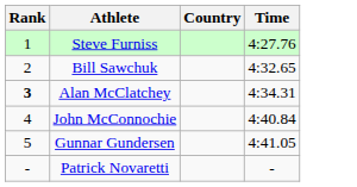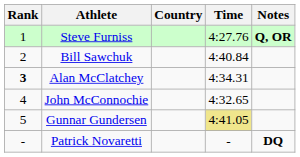+ column: Notes | Q, OR | DQ
Bill Sawchuk | Time: 4:32.65 -> 4:40.84
John McConnochie | Time: 4:40.84 -> 4:32.65
Gunnar Gundersen | Time: no background -> khaki background
